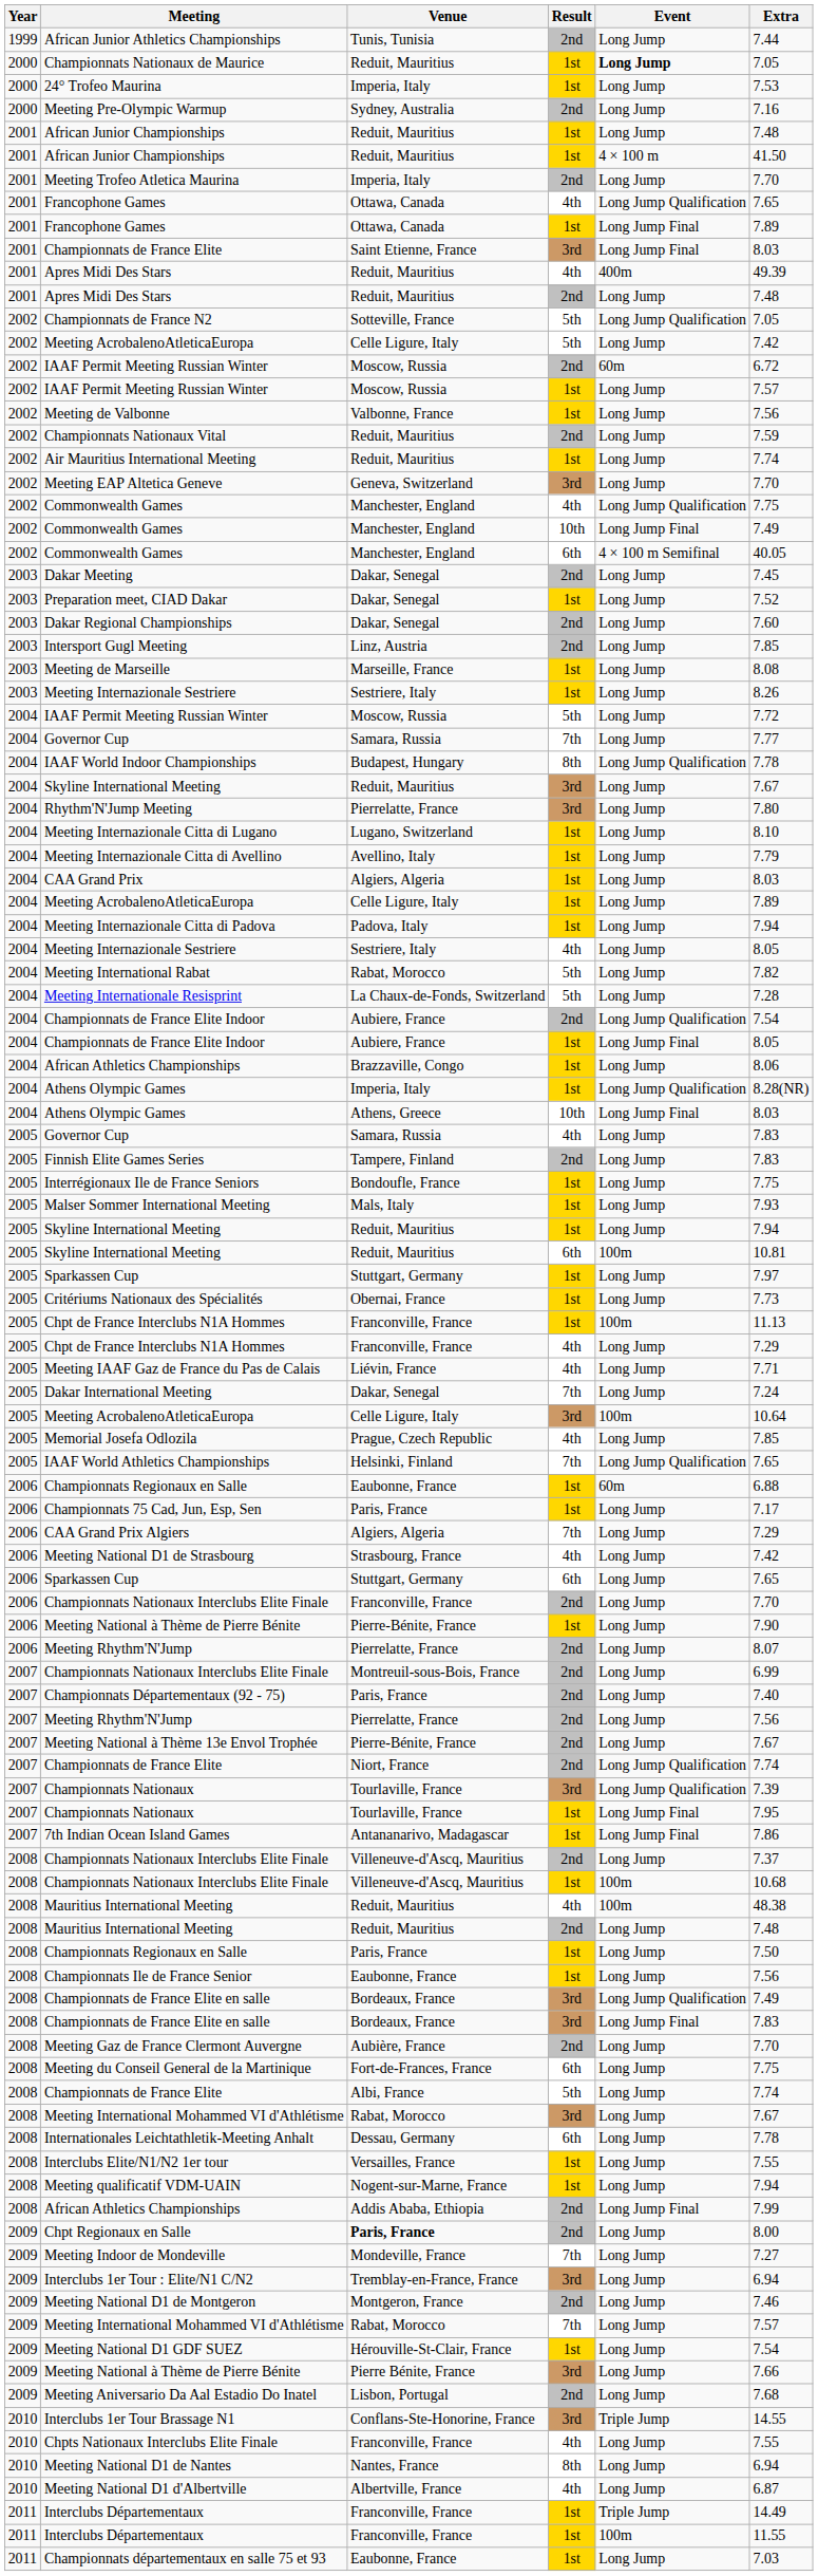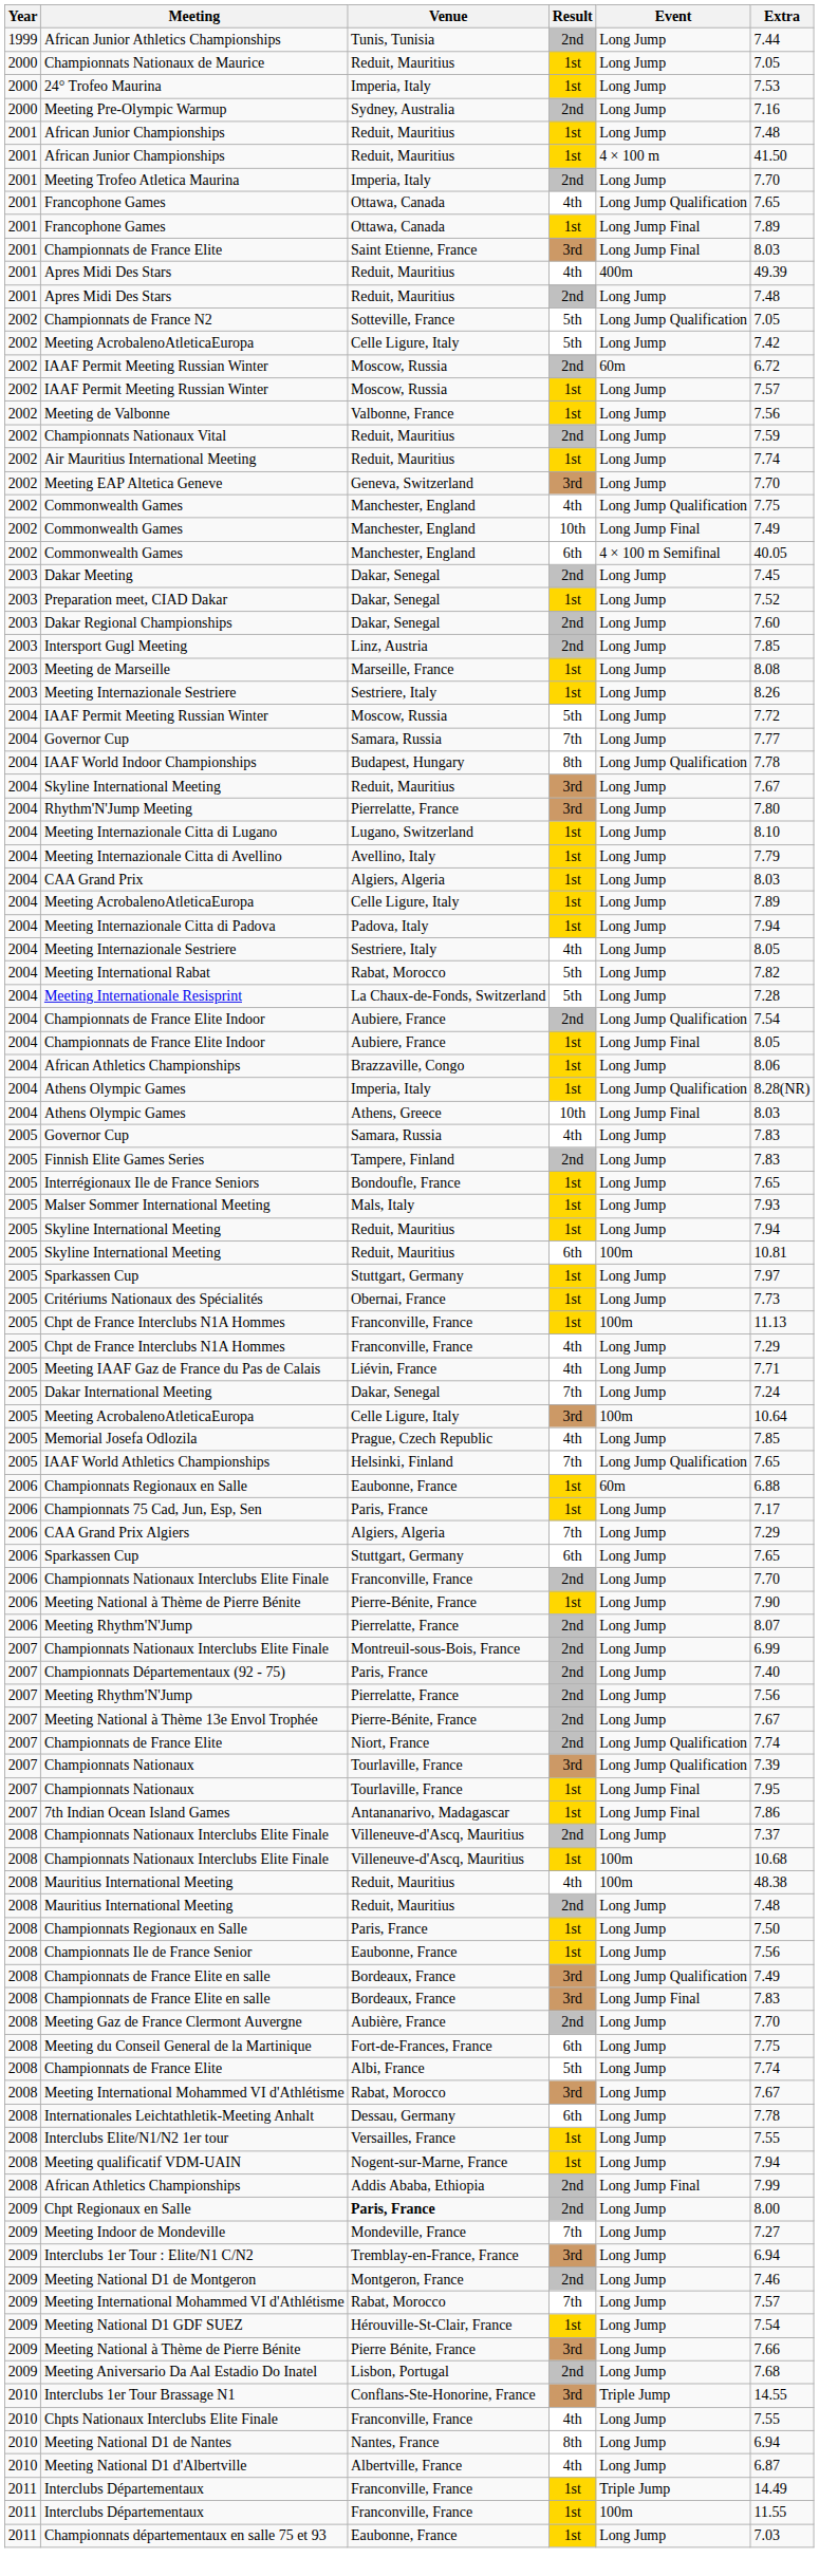Championnats Nationaux de Maurice | Event: bold -> normal
Interrégionaux Ile de France Seniors | Extra: 7.75 -> 7.65
- row: 2006 | Meeting National D1 de Strasbourg | Strasbourg, France | 4th | Long Jump | 7.42
